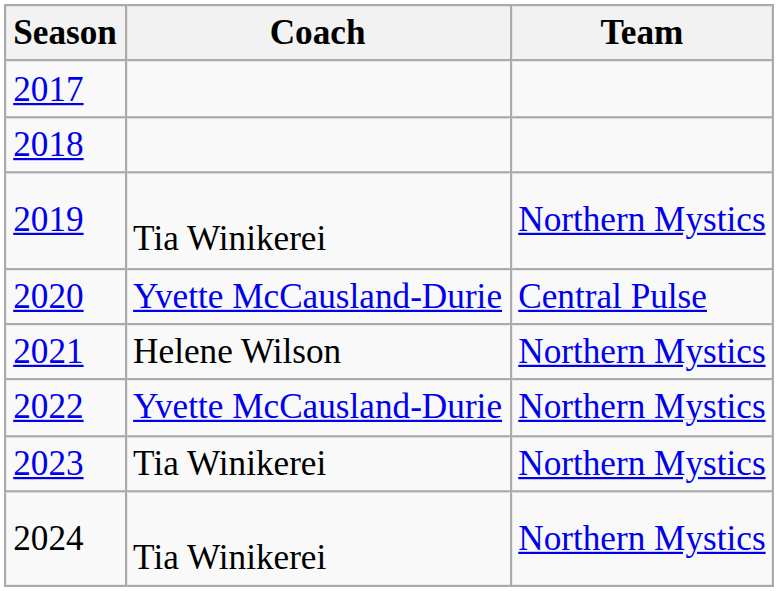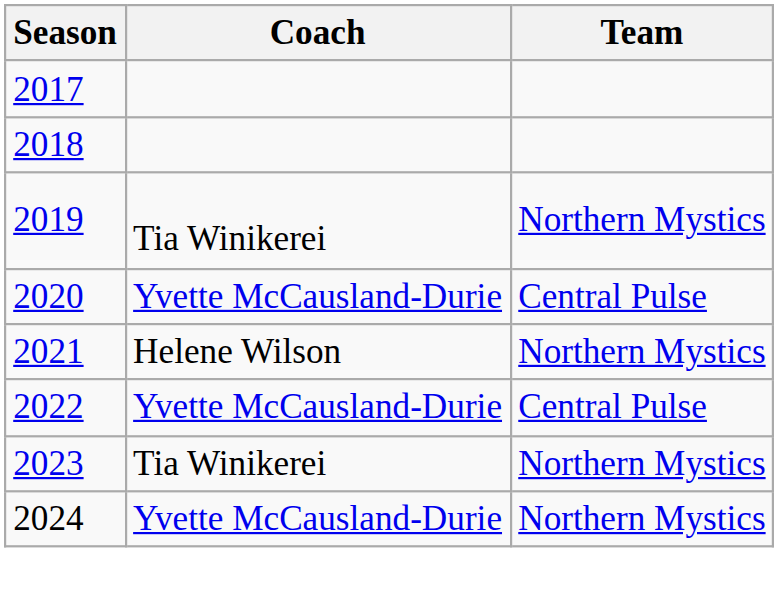2022 | Team: Northern Mystics -> Central Pulse
2024 | Coach: Tia Winikerei -> Yvette McCausland-Durie
